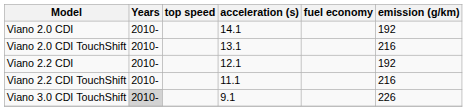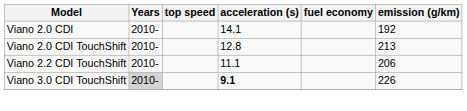Viano 2.0 CDI TouchShift | acceleration (s): 13.1 -> 12.8
Viano 2.0 CDI TouchShift | emission (g/km): 216 -> 213
- row: Viano 2.2 CDI | 2010- | 12.1 | 192
Viano 2.2 CDI TouchShift | emission (g/km): 216 -> 206
Viano 3.0 CDI TouchShift | acceleration (s): normal -> bold
